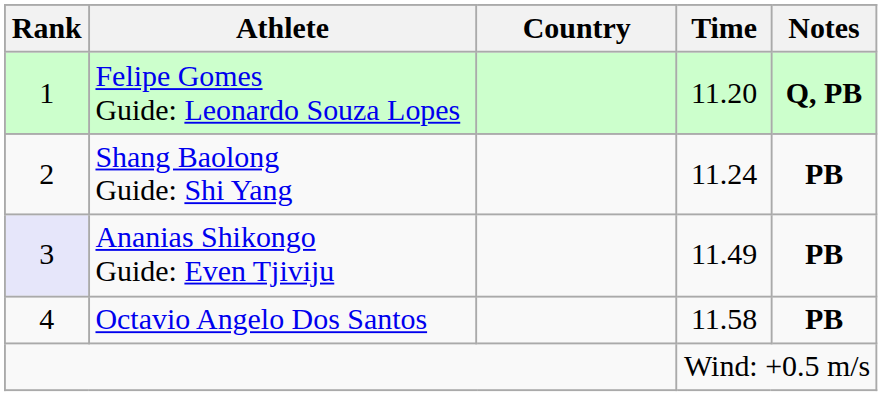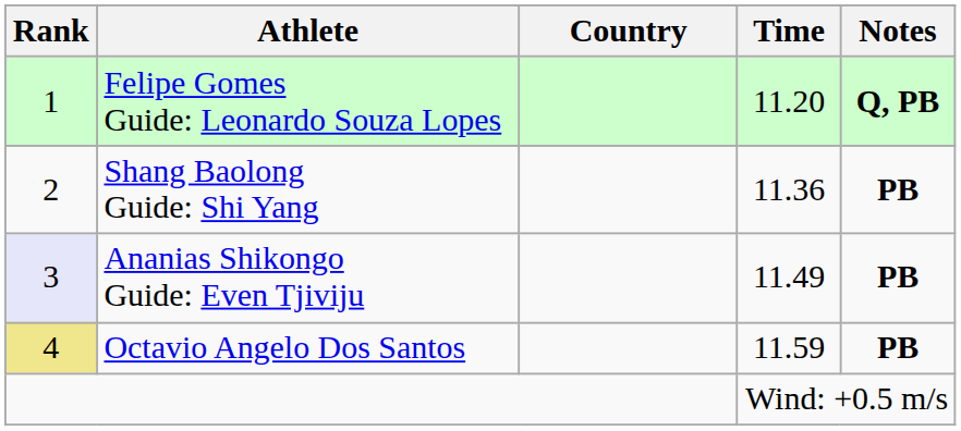Shang Baolong Guide: Shi Yang | Time: 11.24 -> 11.36
Octavio Angelo Dos Santos | Rank: no background -> khaki background
Octavio Angelo Dos Santos | Time: 11.58 -> 11.59
